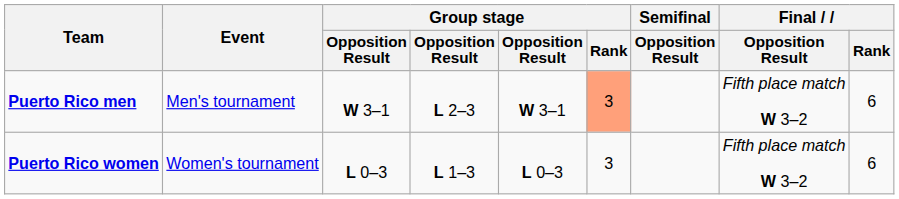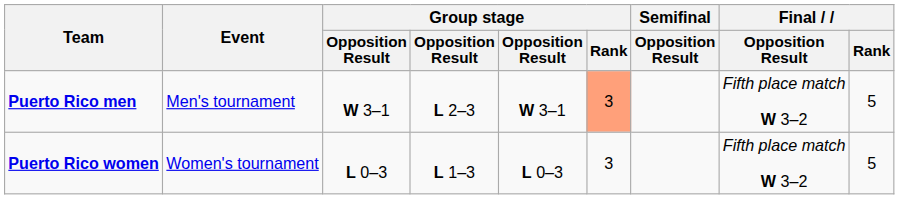Puerto Rico men | Final / Rank: 6 -> 5
Puerto Rico women | Final / Rank: 6 -> 5
